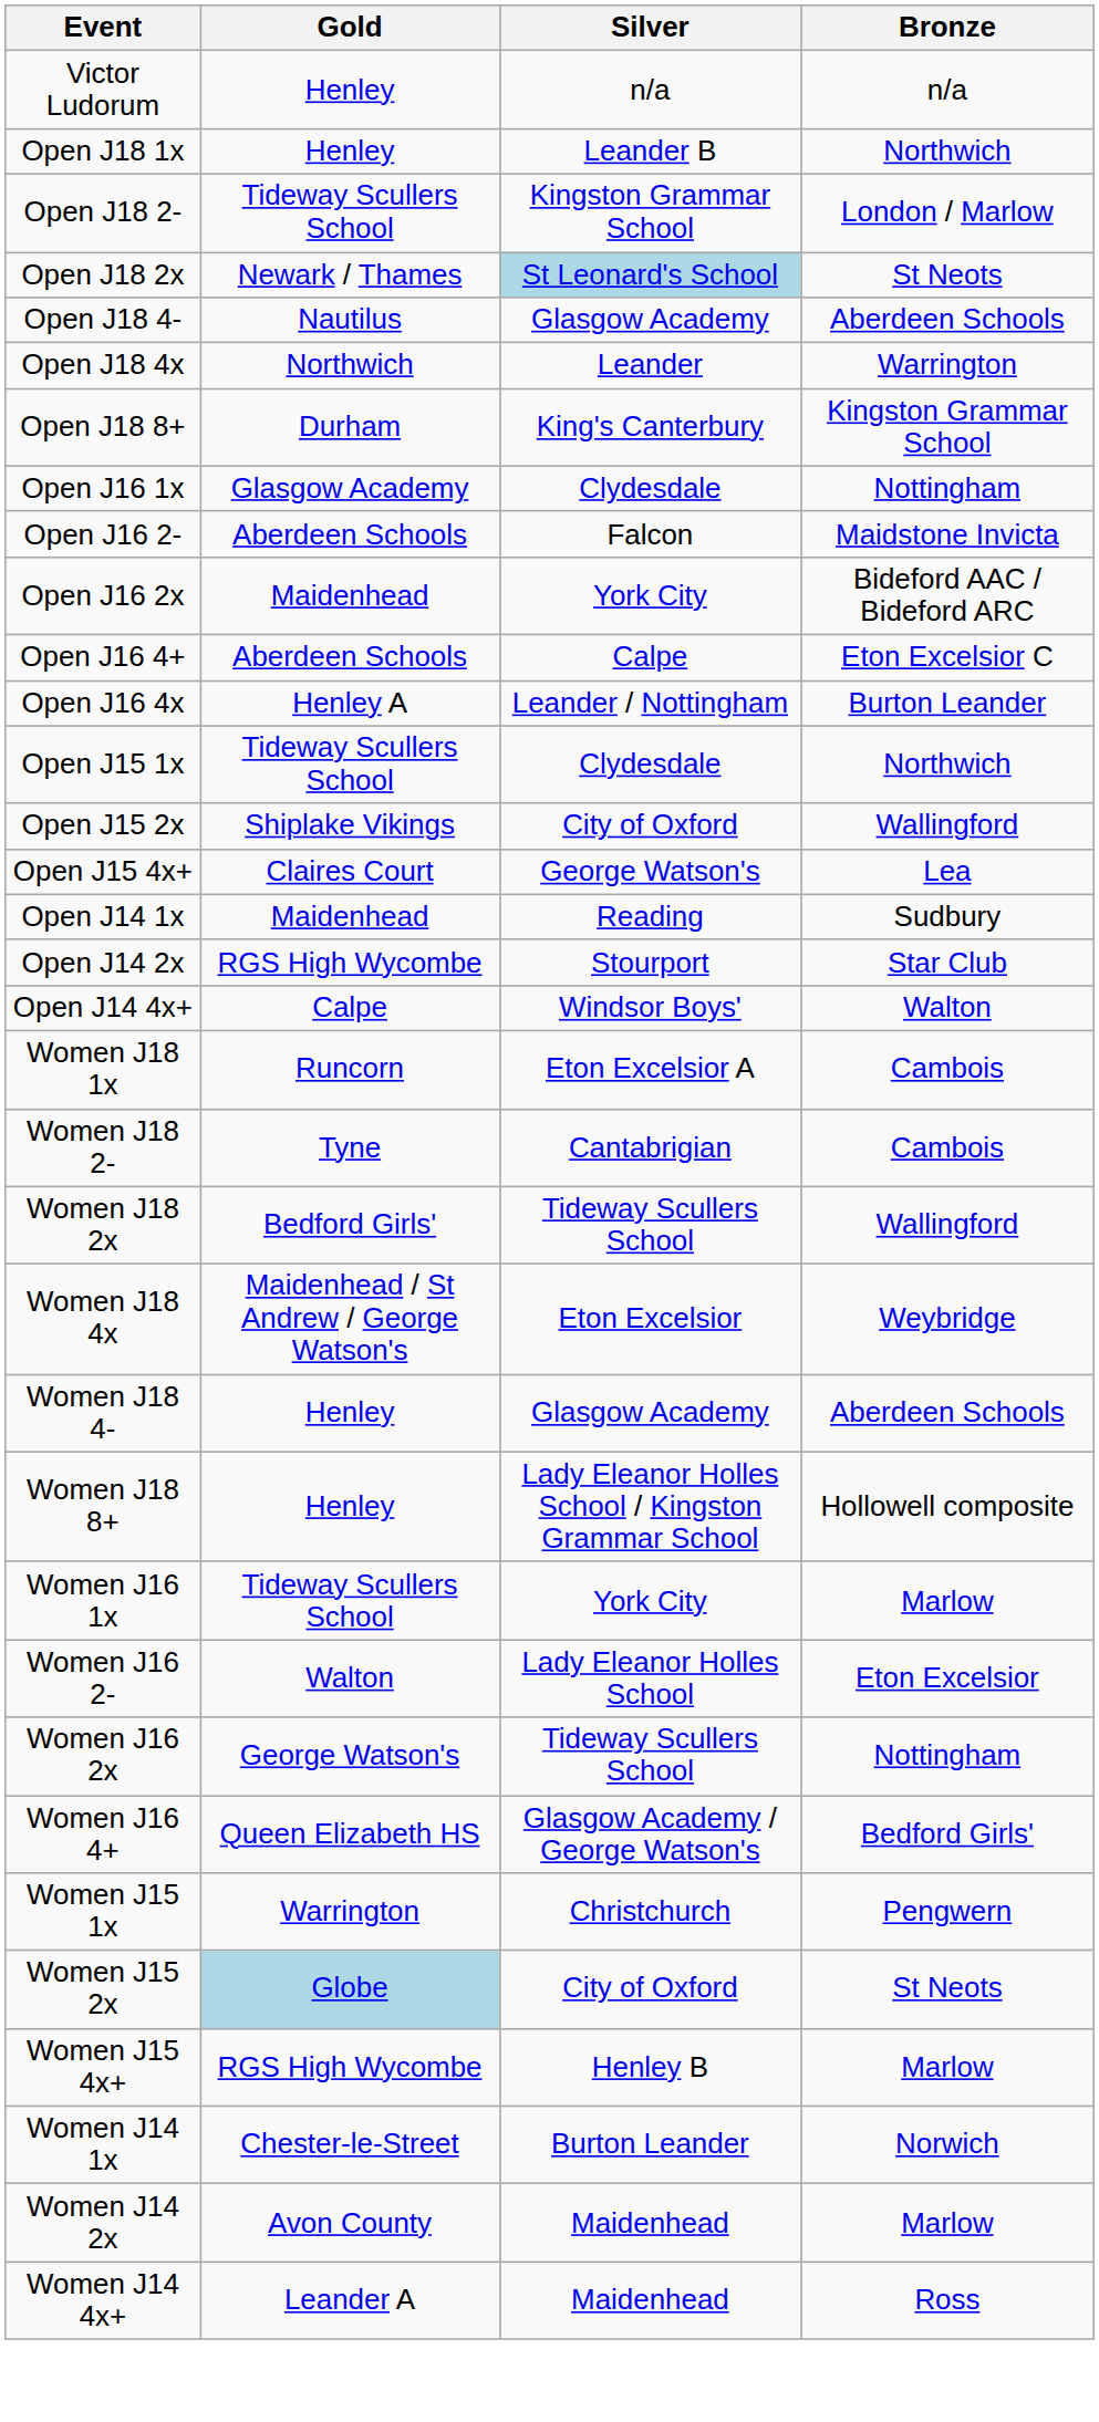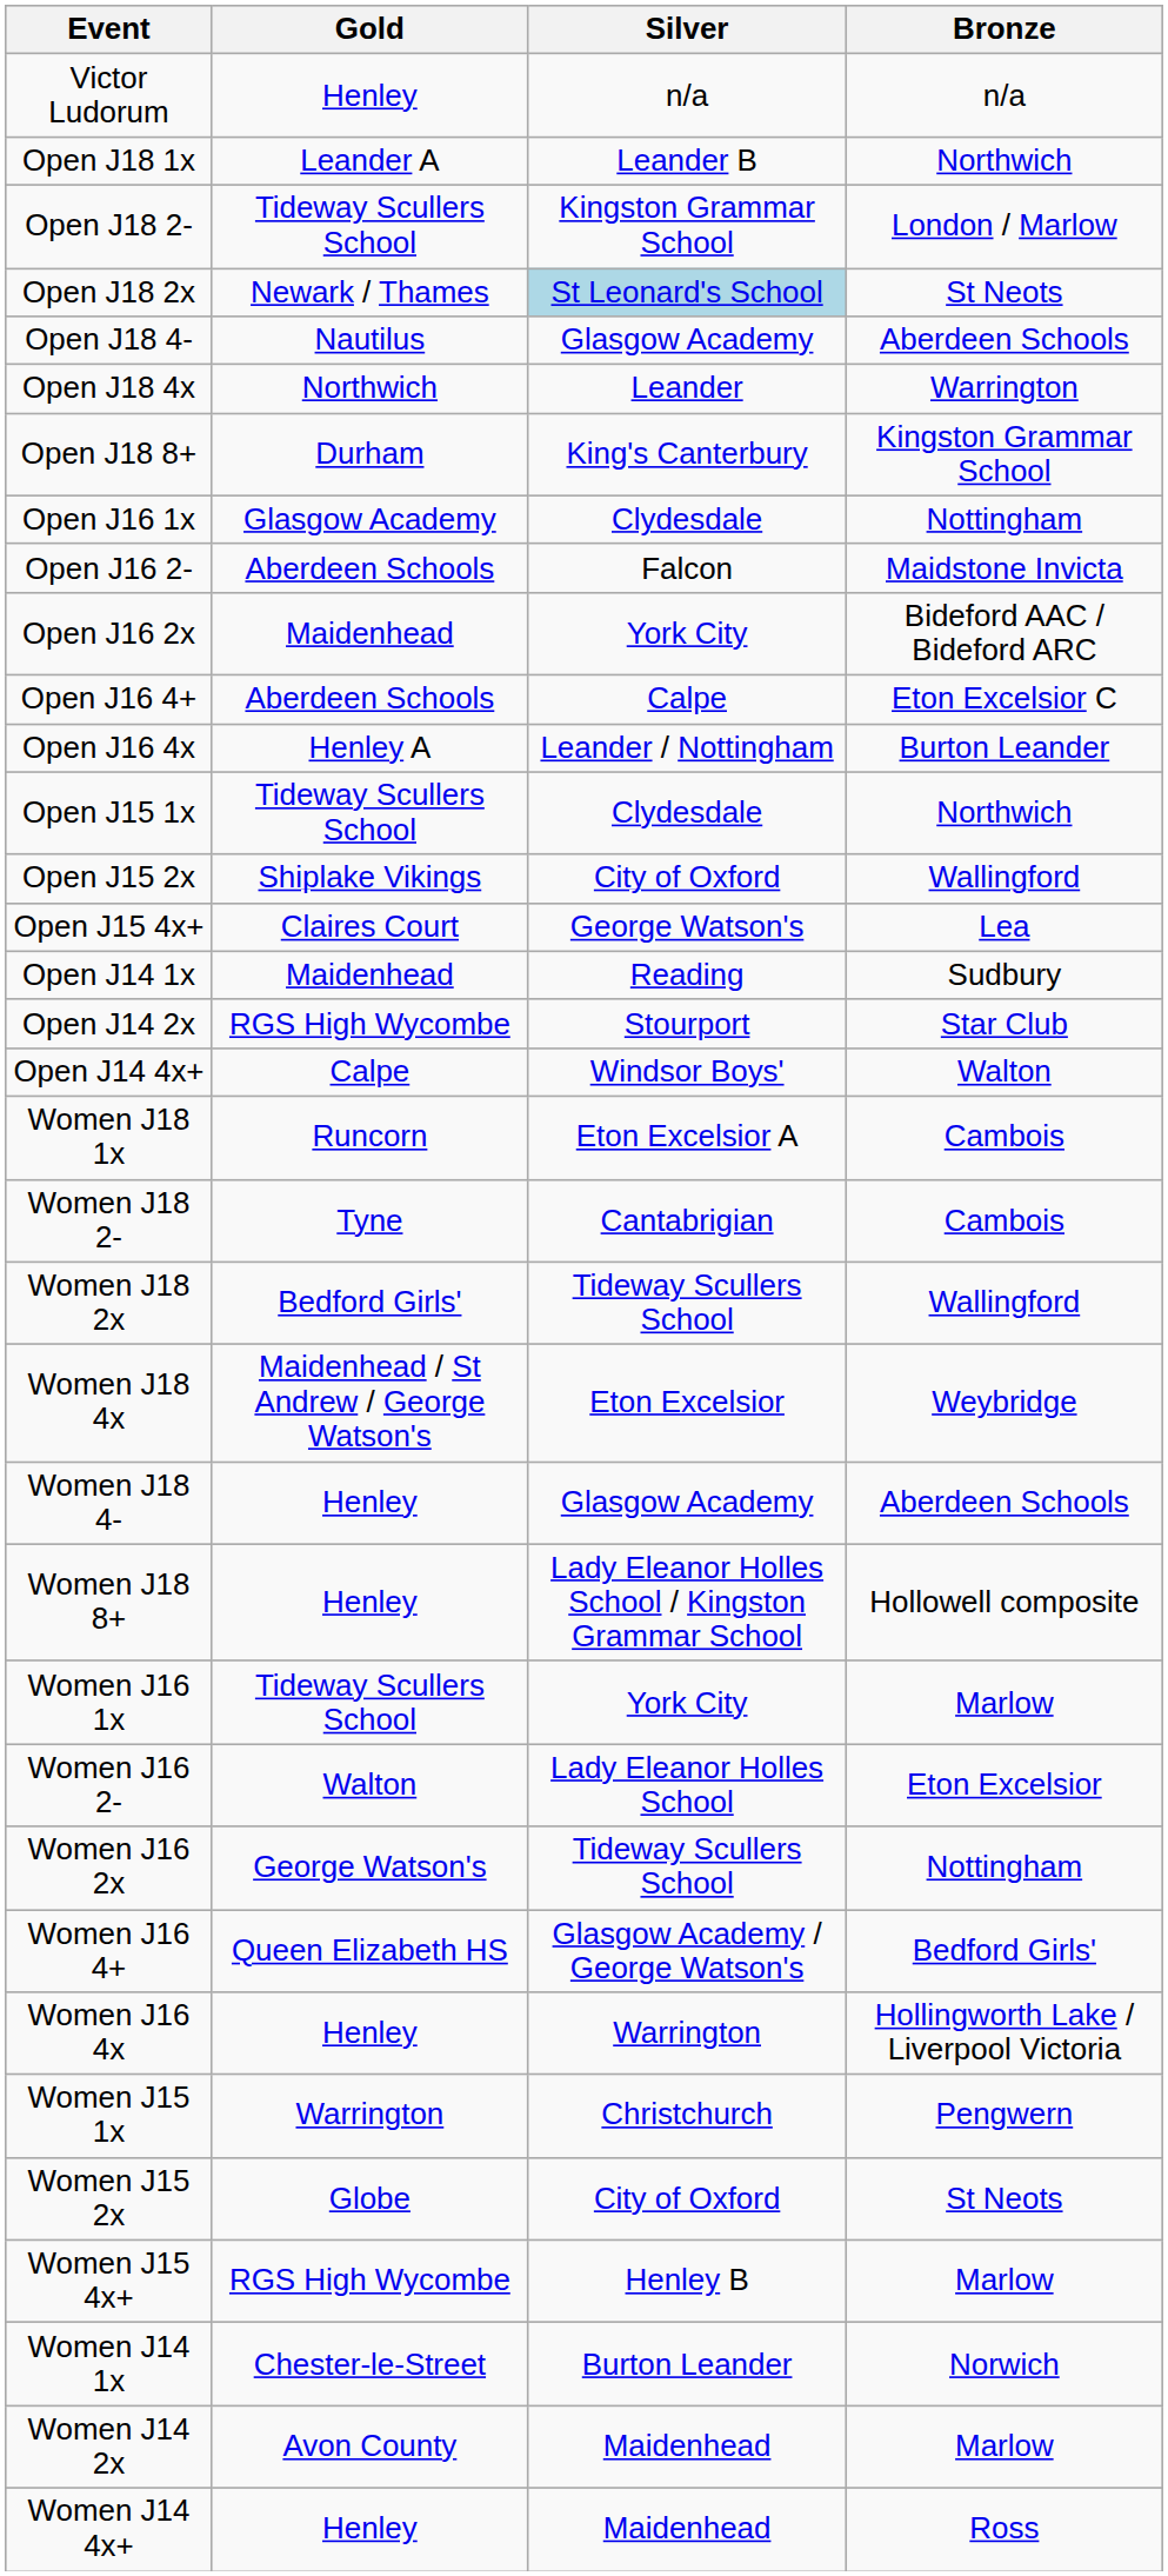Open J18 1x | Gold: Henley -> Leander A
+ row: Women J16 4x | Henley | Warrington | Hollingworth Lake / Liverpool Victoria
Women J15 2x | Gold: lightblue background -> no background
Women J14 4x+ | Gold: Leander A -> Henley
